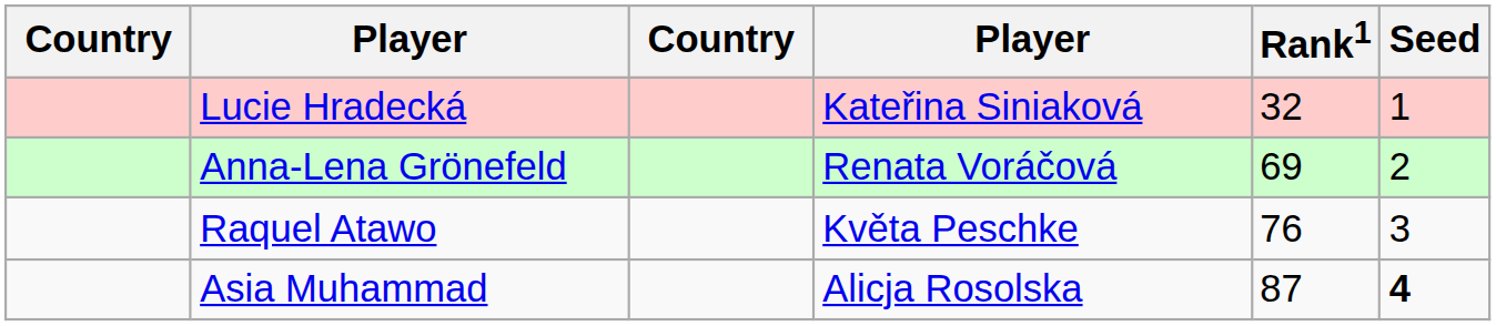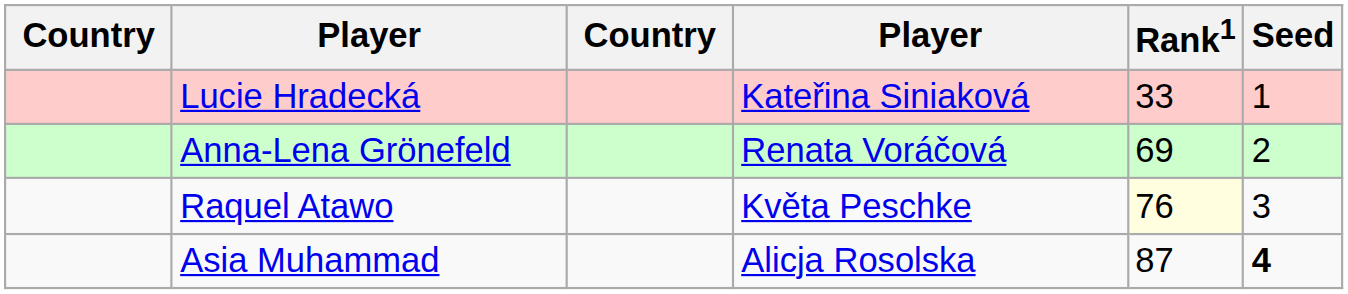Lucie Hradecká | Rank1: 32 -> 33
Raquel Atawo | Rank1: no background -> lightyellow background
